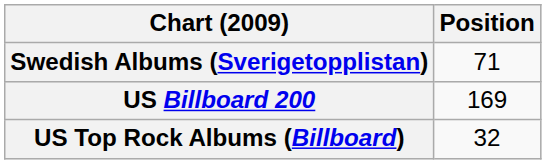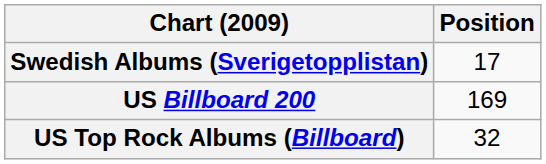Swedish Albums (Sverigetopplistan) | Position: 71 -> 17
